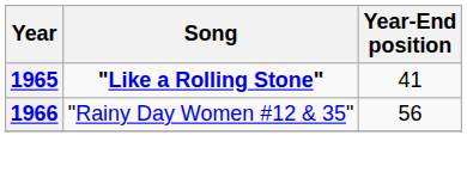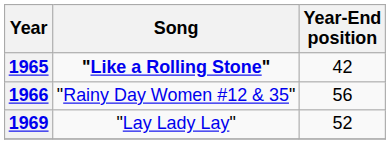1965 | Year-End position: 41 -> 42
+ row: 1969 | "Lay Lady Lay" | 52
